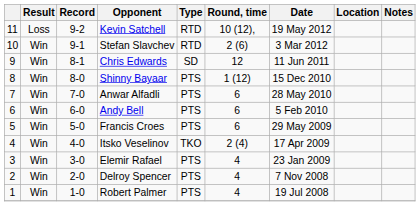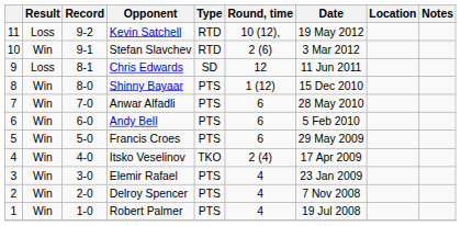Chris Edwards | Result: Win -> Loss
